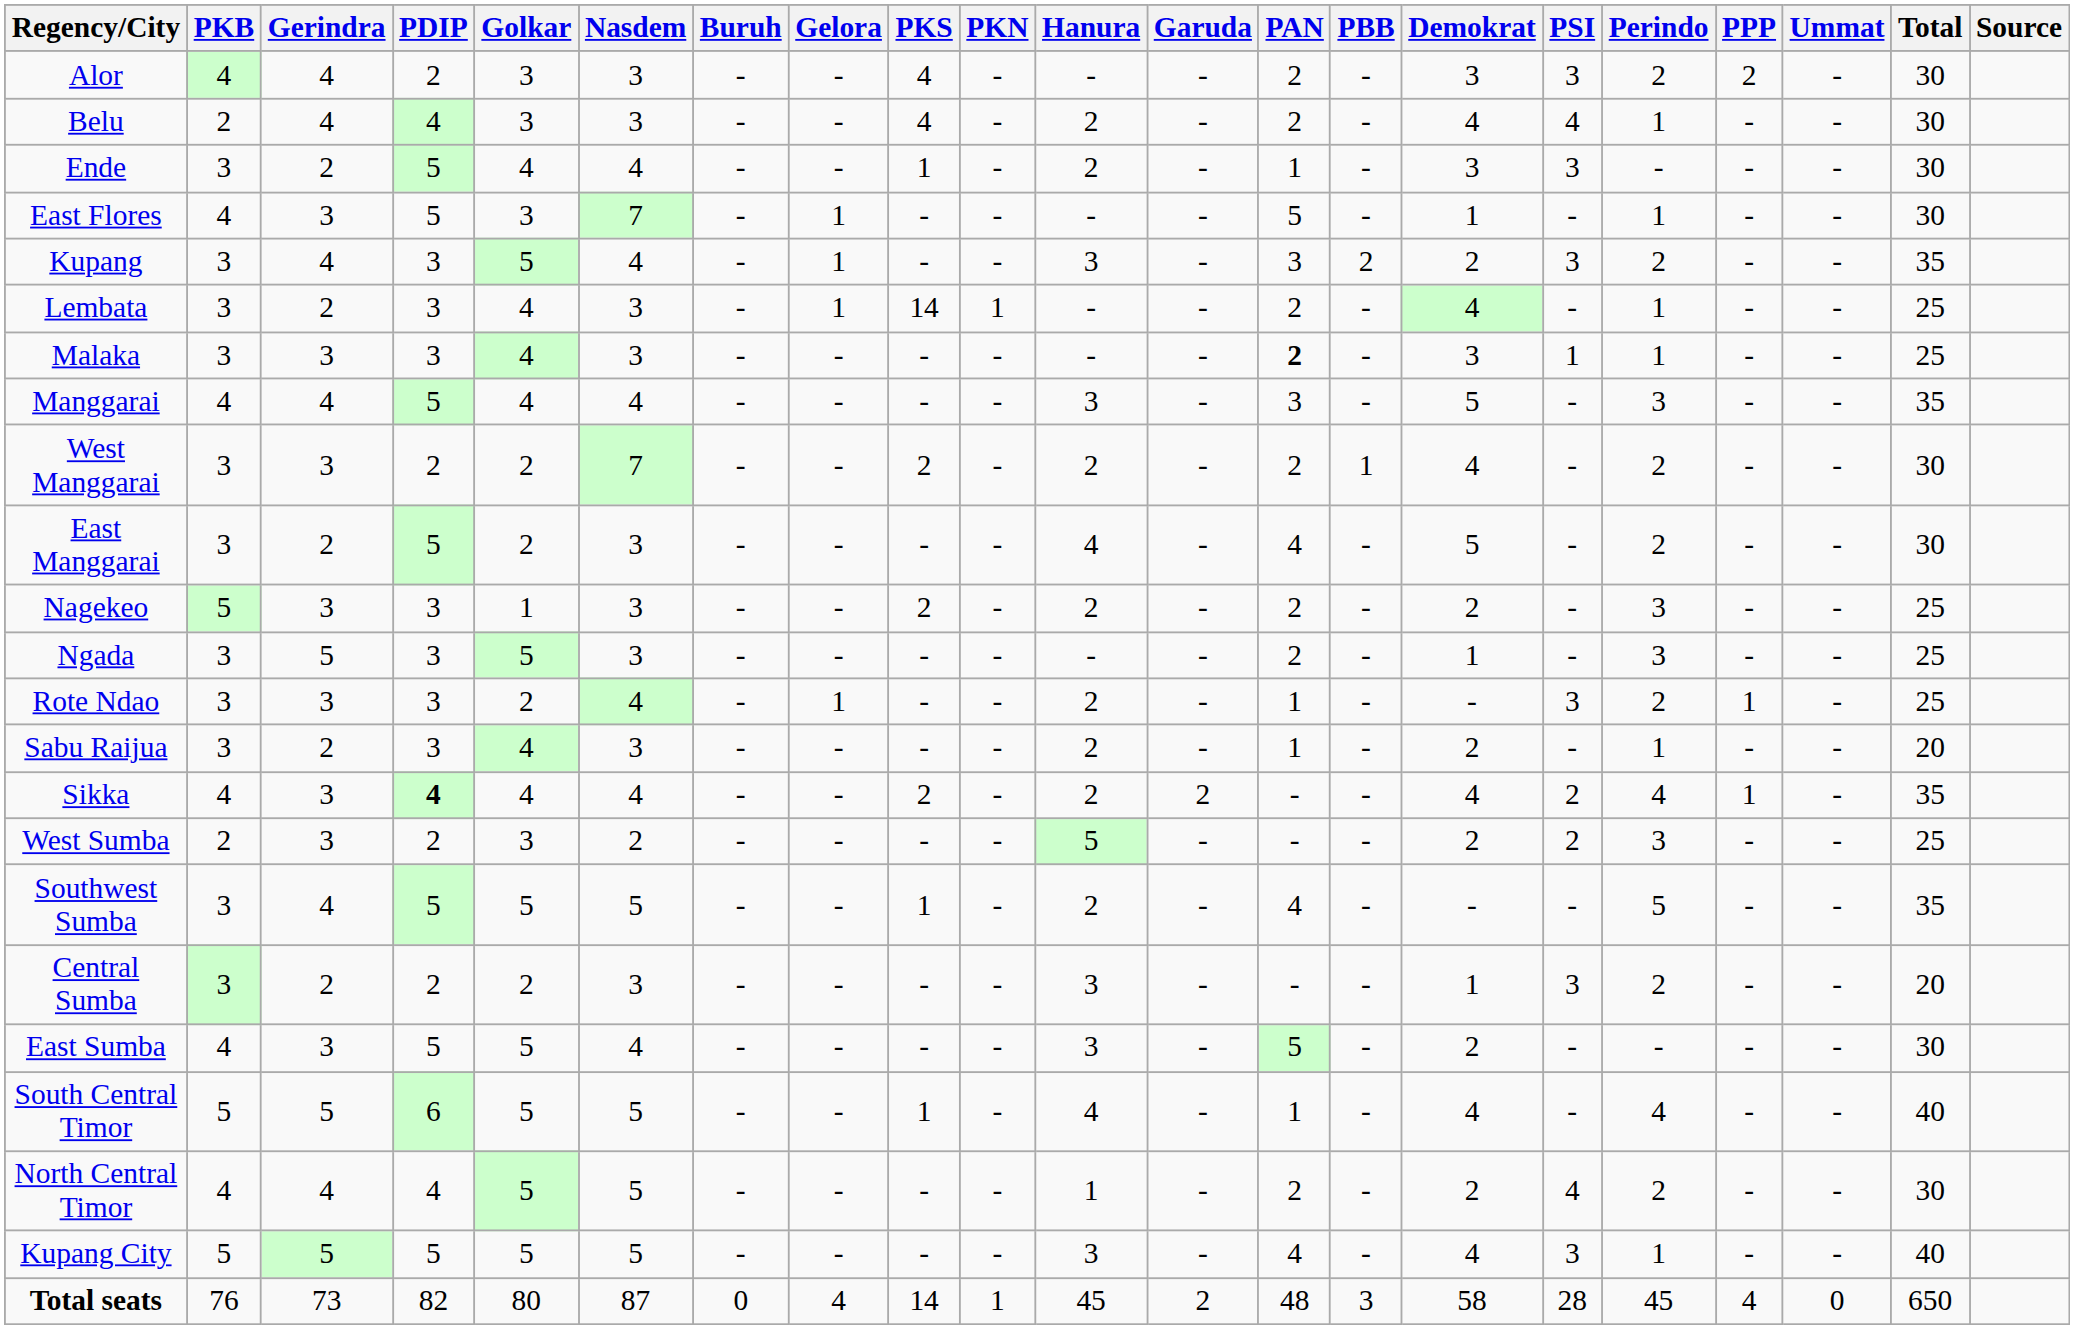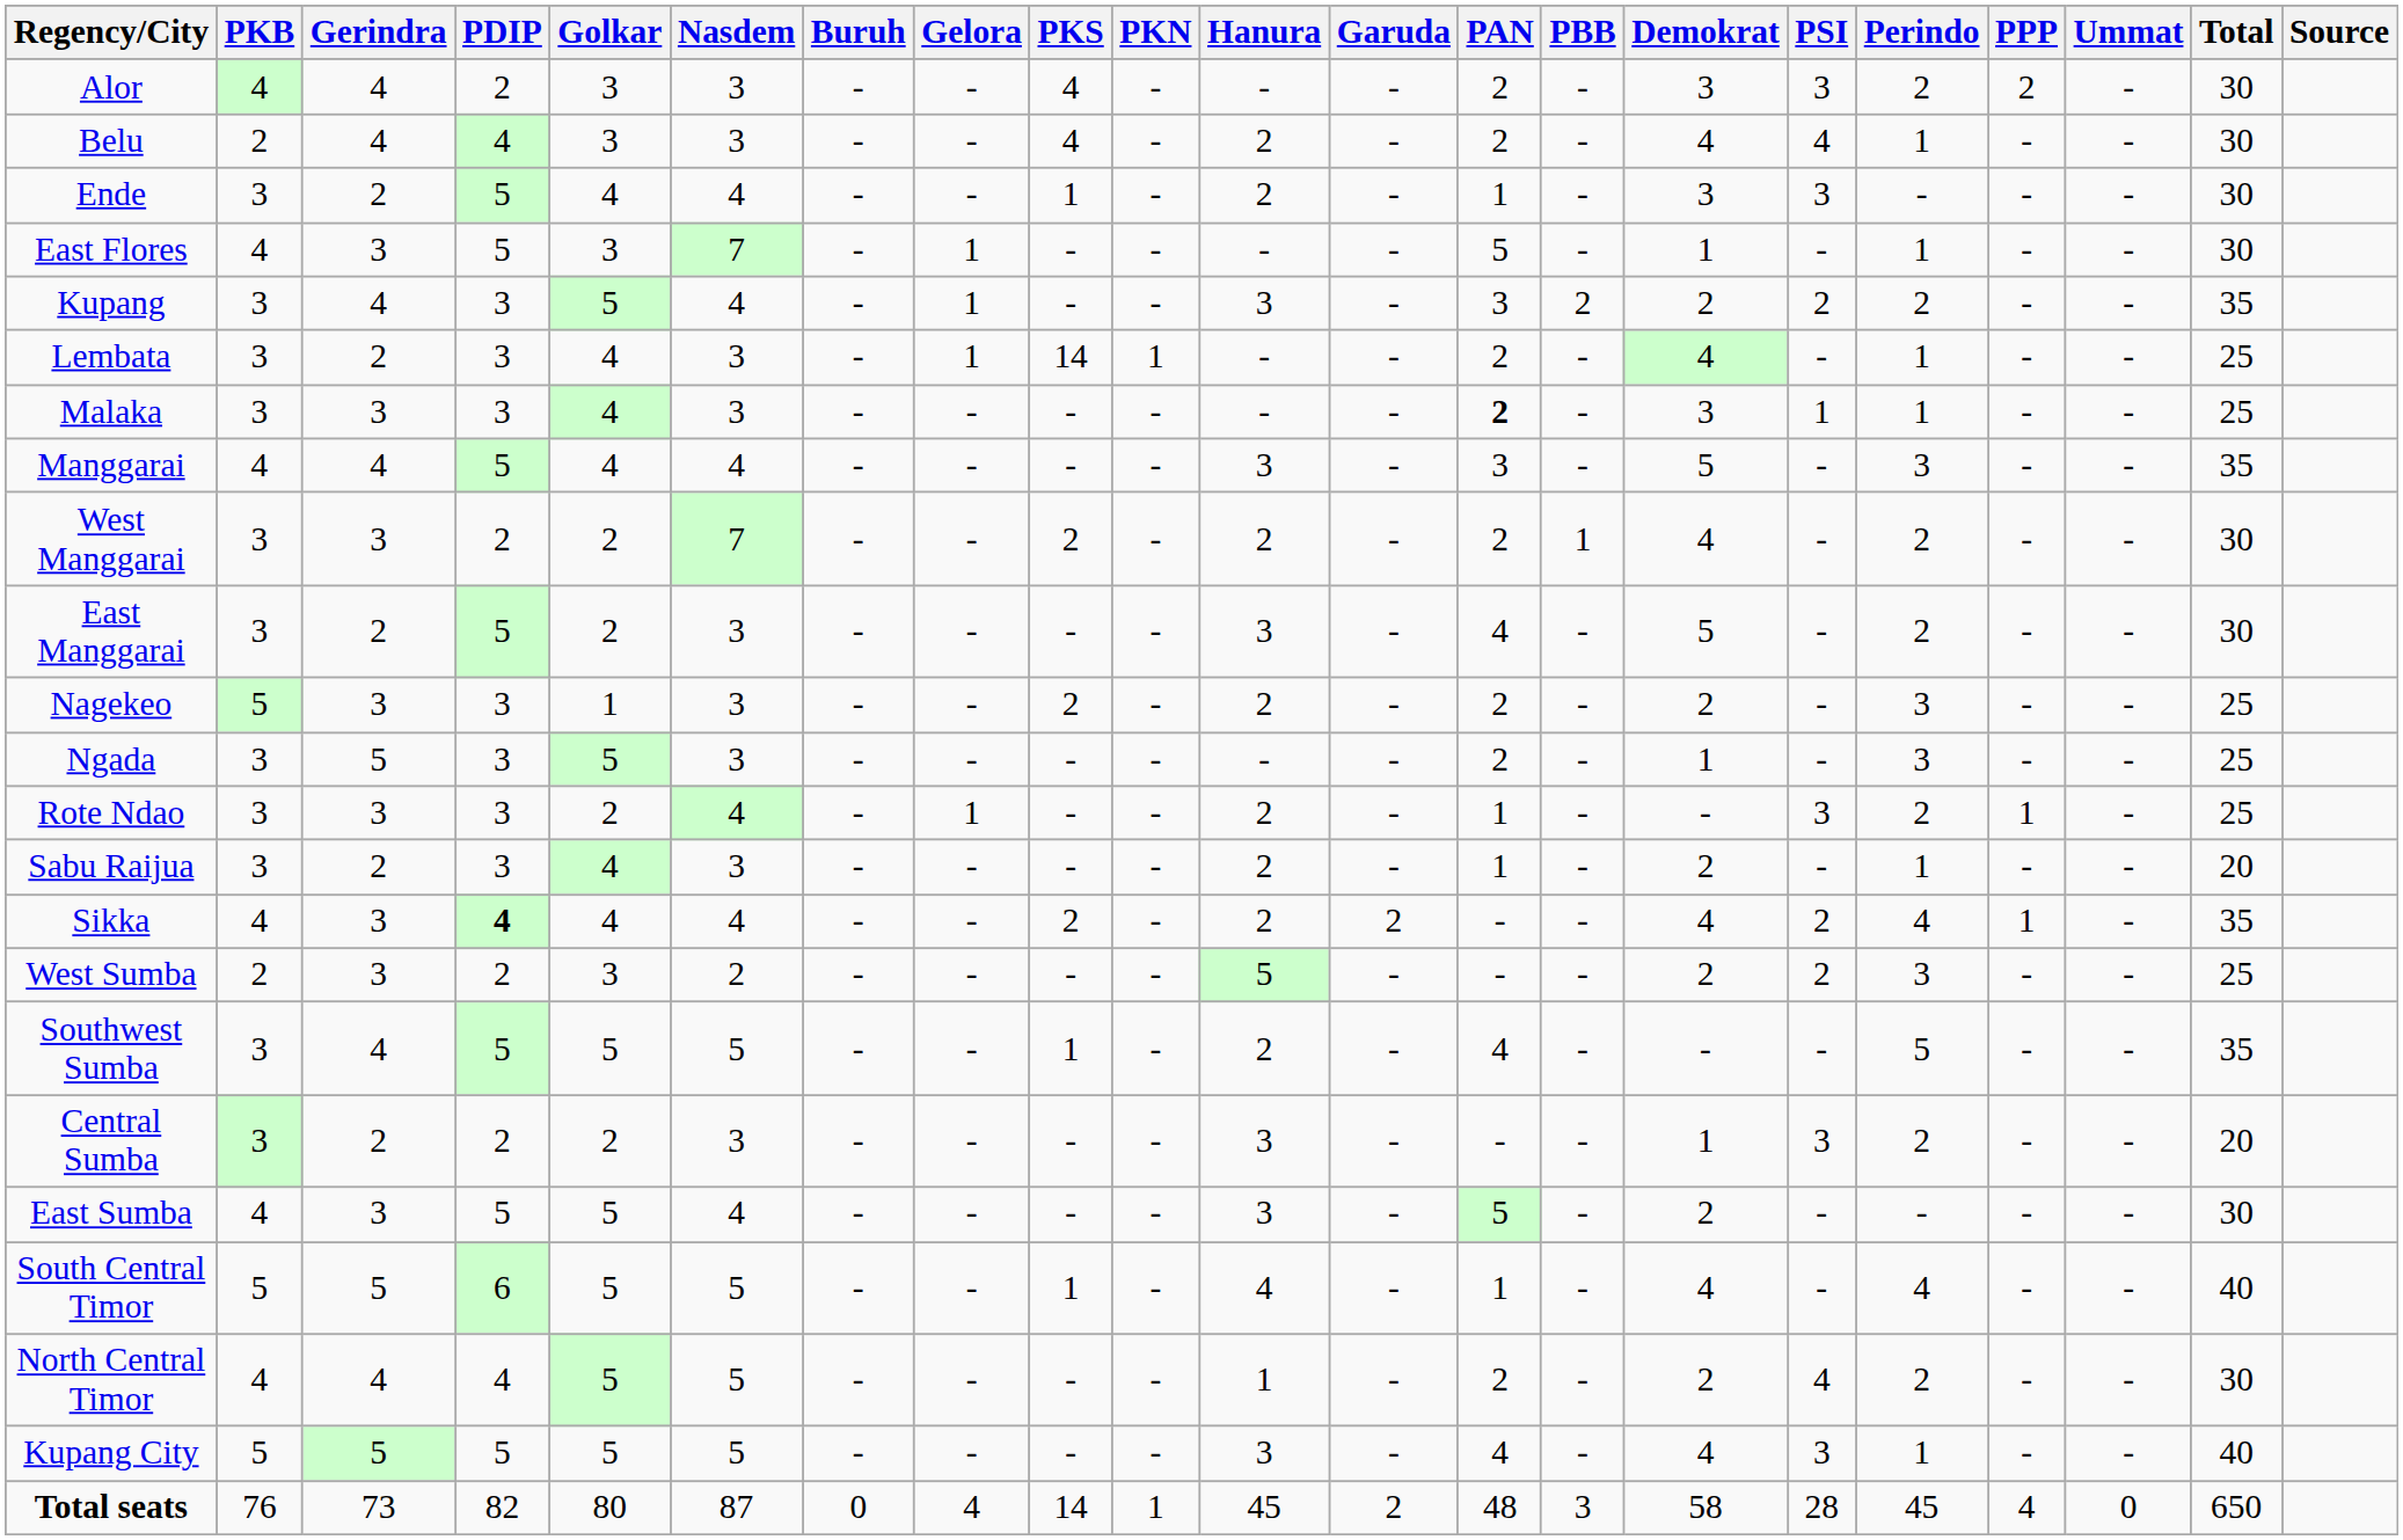Kupang | PSI: 3 -> 2
East Manggarai | Hanura: 4 -> 3
